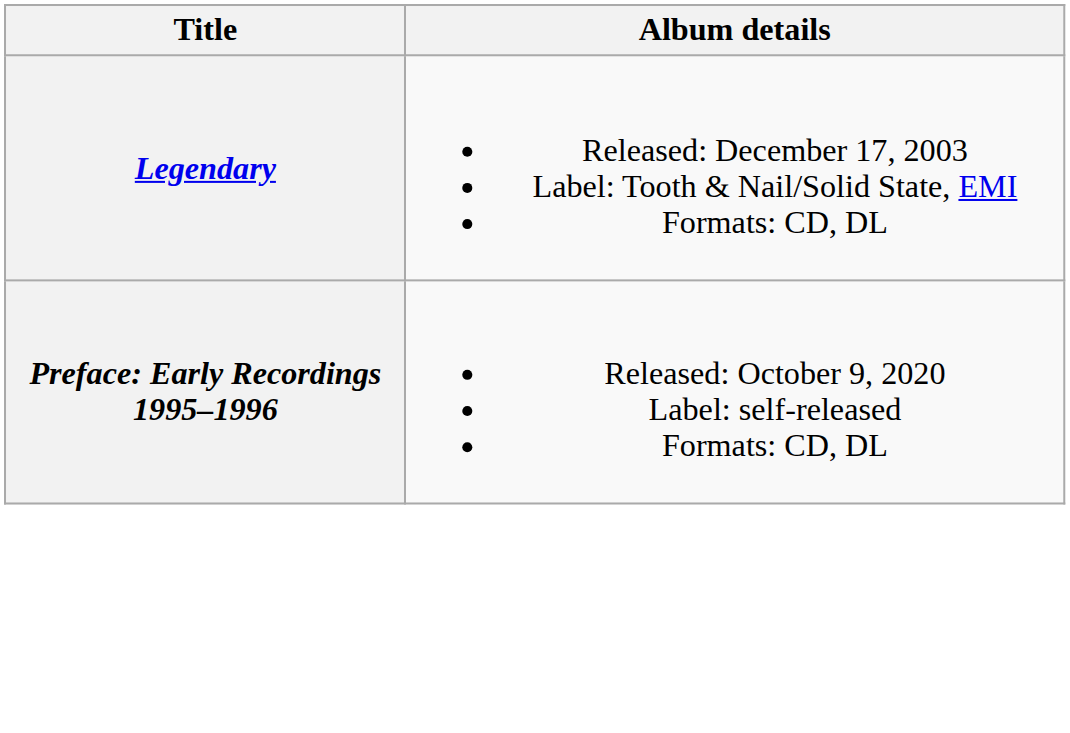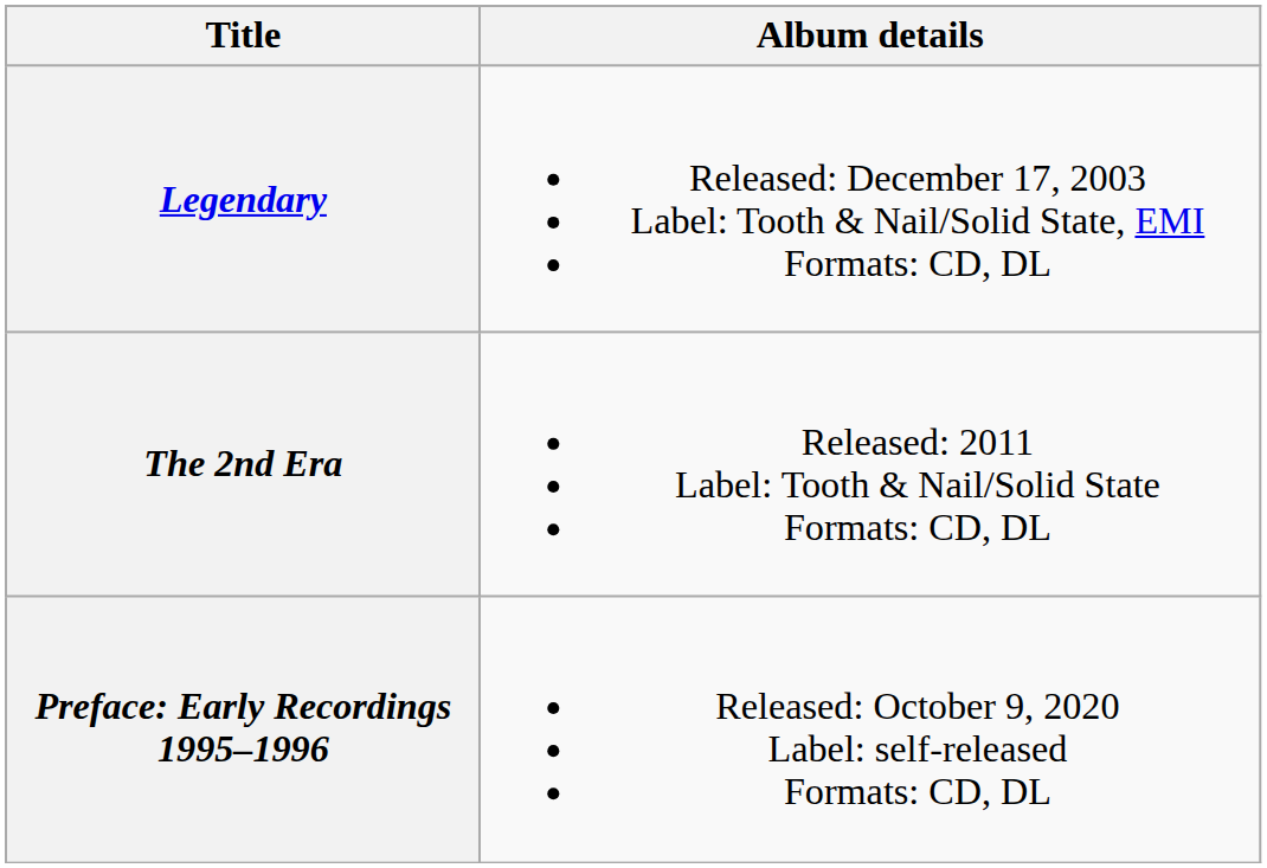+ row: The 2nd Era | Released: 2011 Label: Tooth & Nail/Solid State Formats: CD, DL
